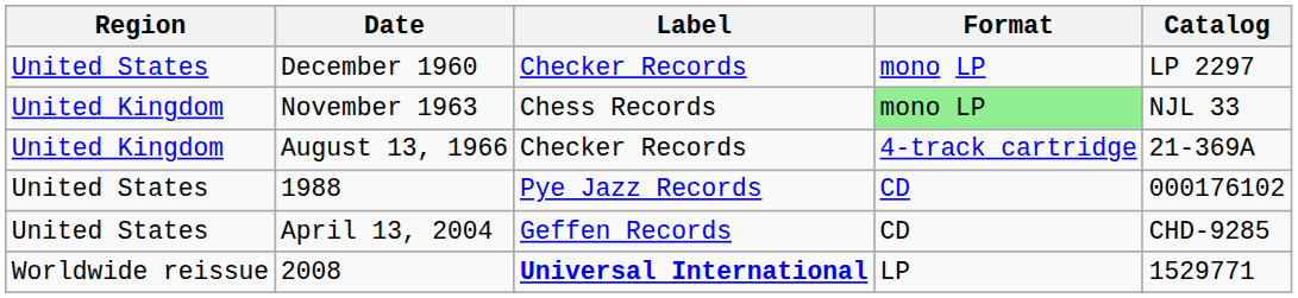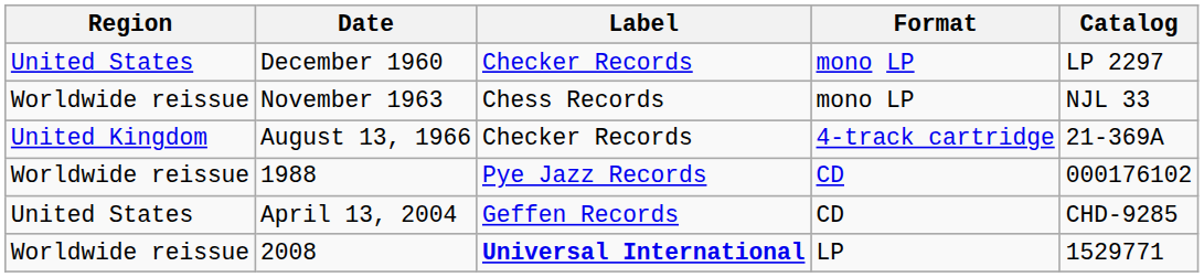November 1963 | Region: United Kingdom -> Worldwide reissue
November 1963 | Format: lightgreen background -> no background
1988 | Region: United States -> Worldwide reissue
